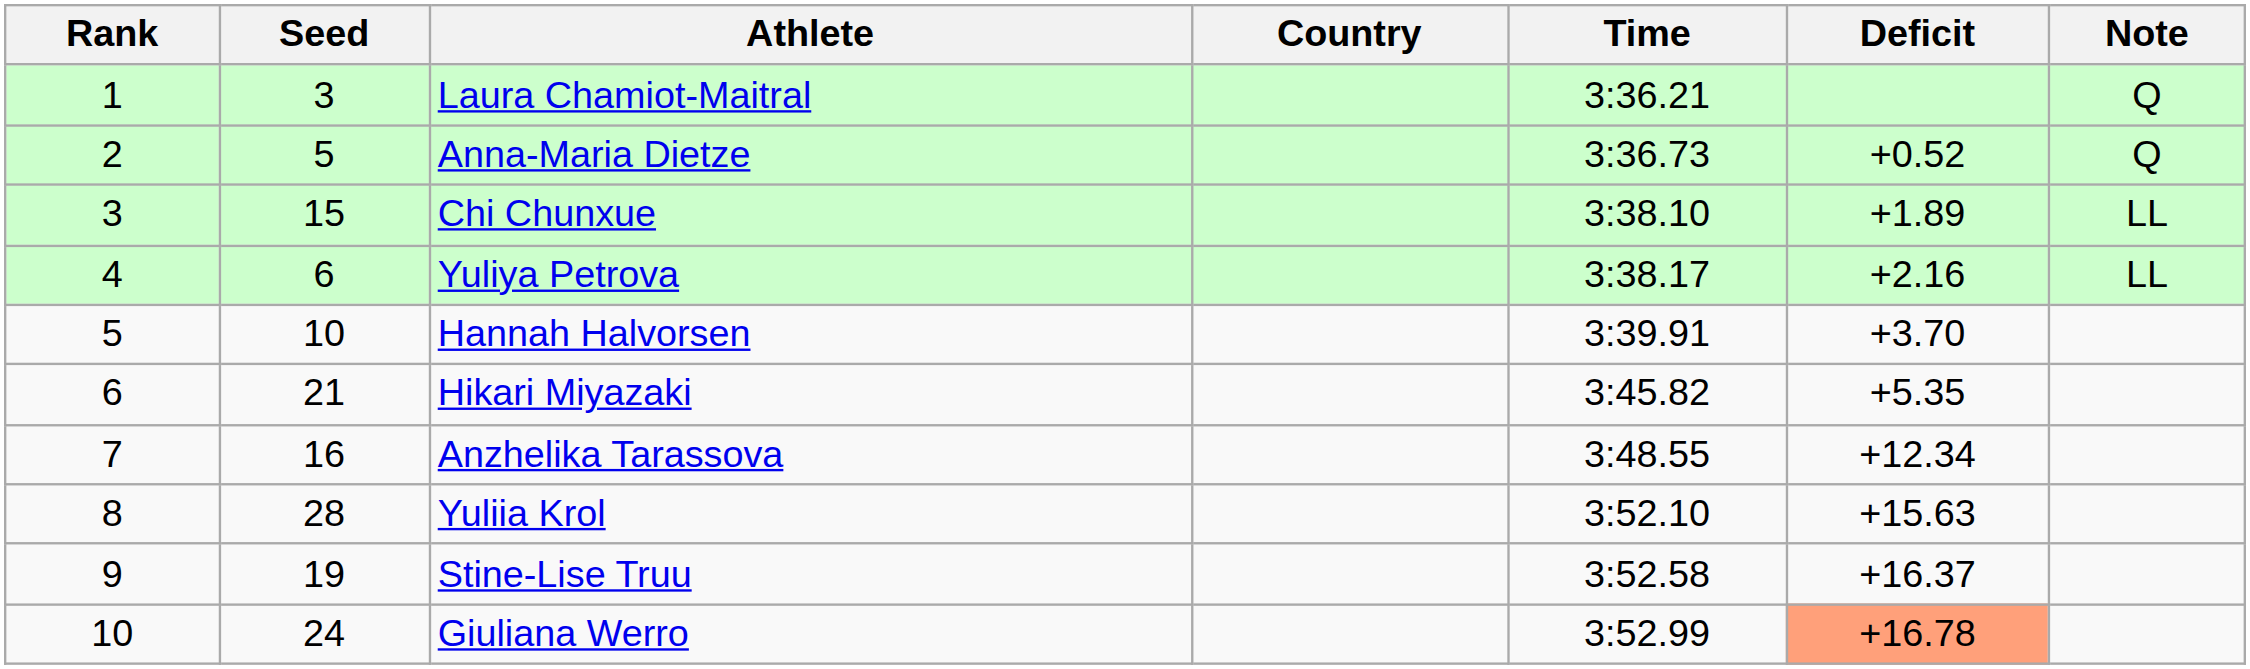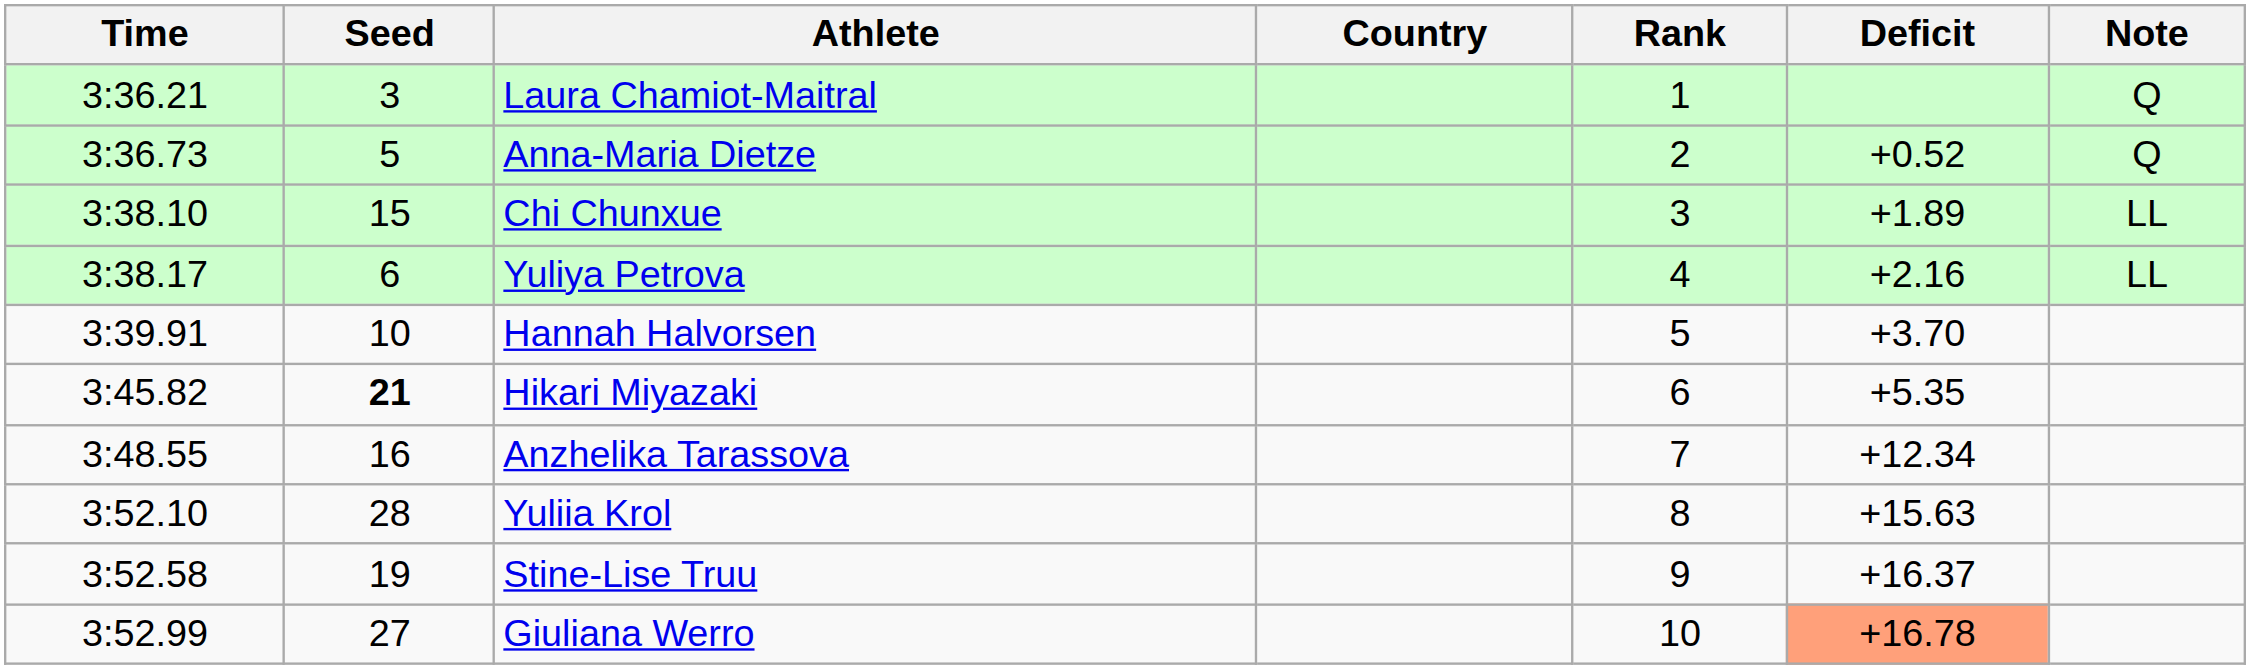columns swapped: Rank <-> Time
Hikari Miyazaki | Seed: normal -> bold
Giuliana Werro | Seed: 24 -> 27
